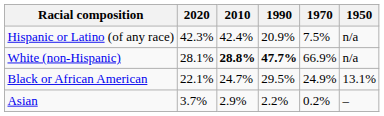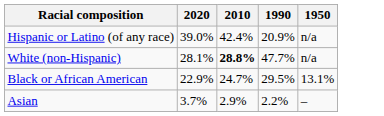- column: 1970 | 7.5% | 66.9% | 24.9% | 0.2%
Hispanic or Latino (of any race) | 2020: 42.3% -> 39.0%
White (non-Hispanic) | 1990: bold -> normal
Black or African American | 2020: 22.1% -> 22.9%
